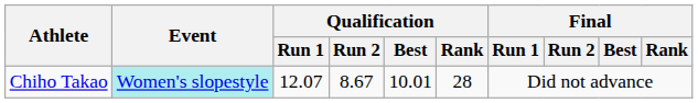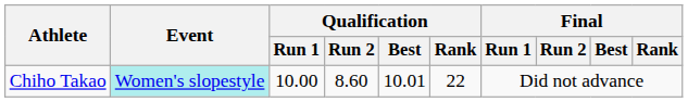Chiho Takao | Qualification / Run 1: 12.07 -> 10.00
Chiho Takao | Qualification / Run 2: 8.67 -> 8.60
Chiho Takao | Qualification / Rank: 28 -> 22
